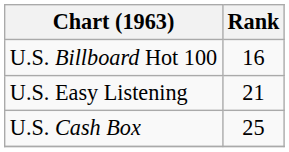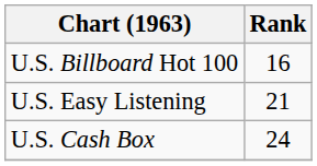U.S. Cash Box | Rank: 25 -> 24
